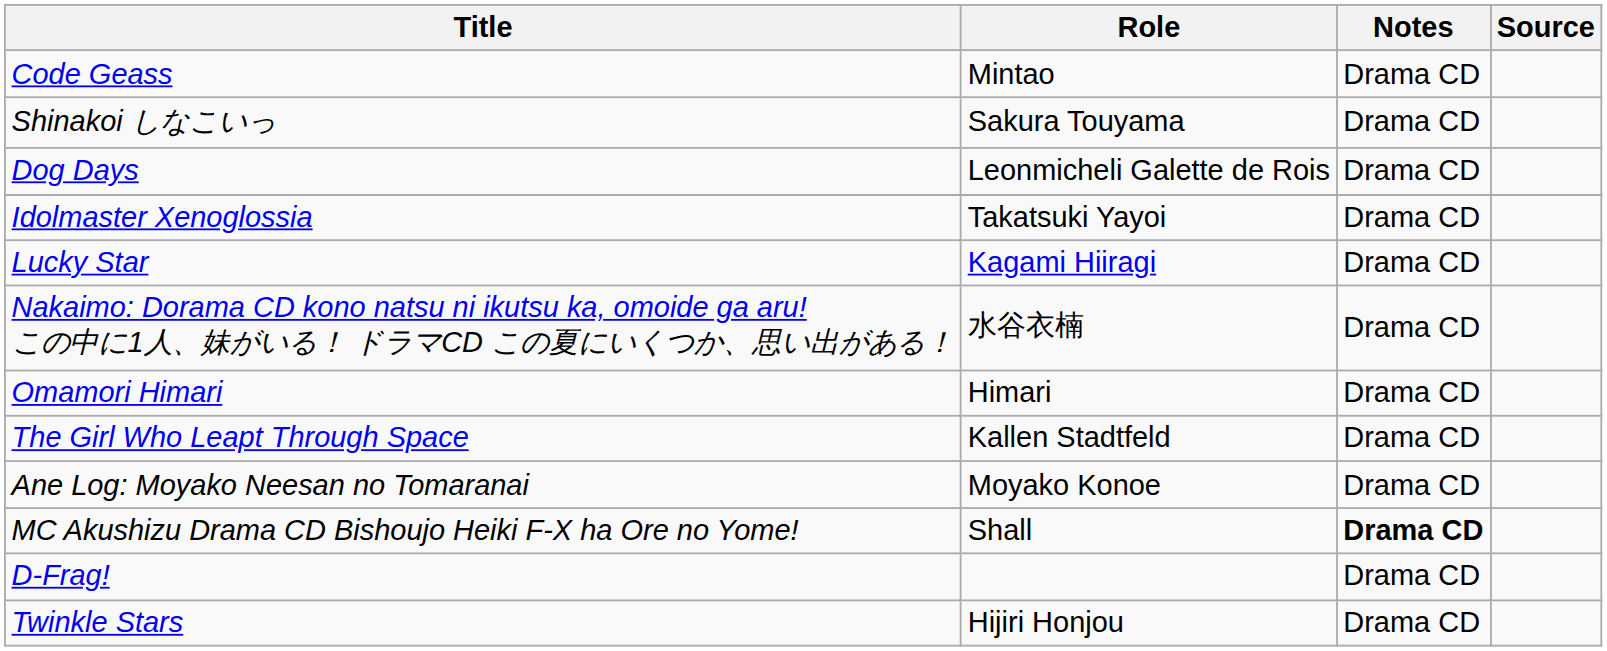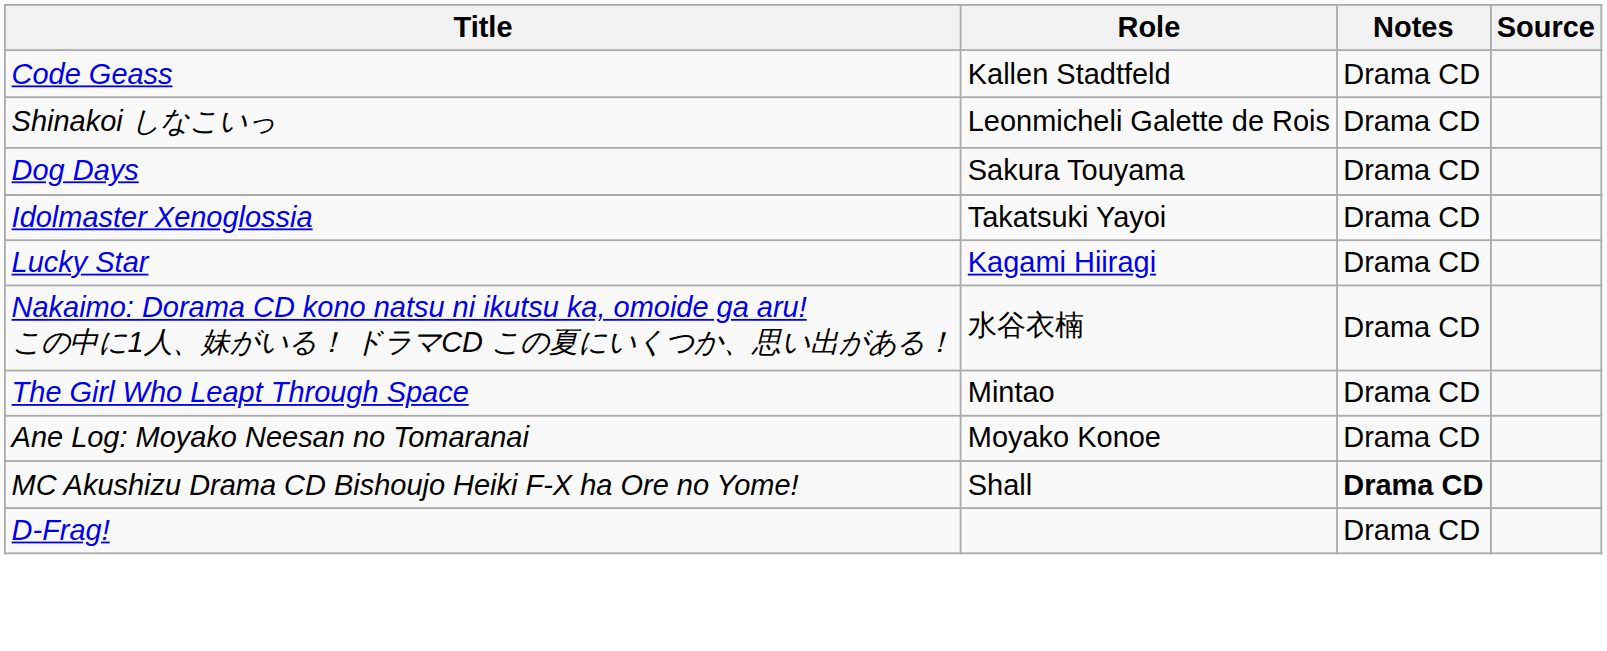Code Geass | Role: Mintao -> Kallen Stadtfeld
Shinakoi しなこいっ | Role: Sakura Touyama -> Leonmicheli Galette de Rois
Dog Days | Role: Leonmicheli Galette de Rois -> Sakura Touyama
- row: Omamori Himari | Himari | Drama CD
The Girl Who Leapt Through Space | Role: Kallen Stadtfeld -> Mintao
- row: Twinkle Stars | Hijiri Honjou | Drama CD
